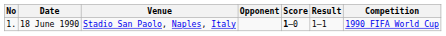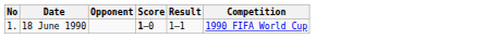- column: Venue | Stadio San Paolo, Naples, Italy
